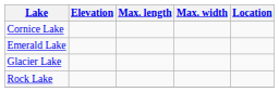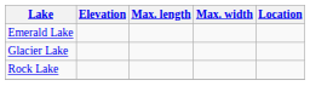- row: Cornice Lake
